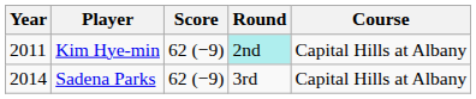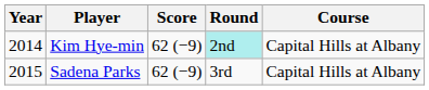Kim Hye-min | Year: 2011 -> 2014
Sadena Parks | Year: 2014 -> 2015
